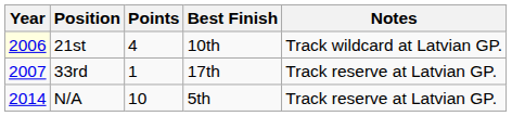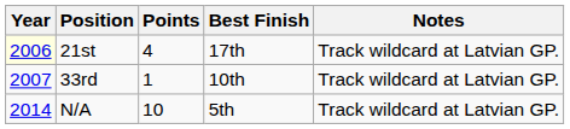21st | Best Finish: 10th -> 17th
33rd | Best Finish: 17th -> 10th
33rd | Notes: Track reserve at Latvian GP. -> Track wildcard at Latvian GP.
N/A | Notes: Track reserve at Latvian GP. -> Track wildcard at Latvian GP.
